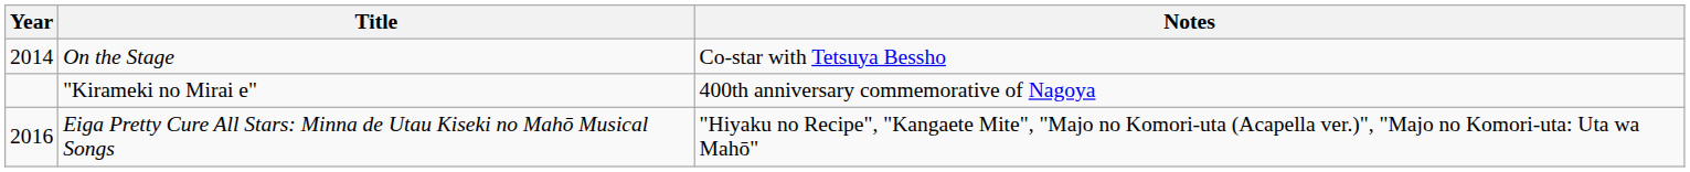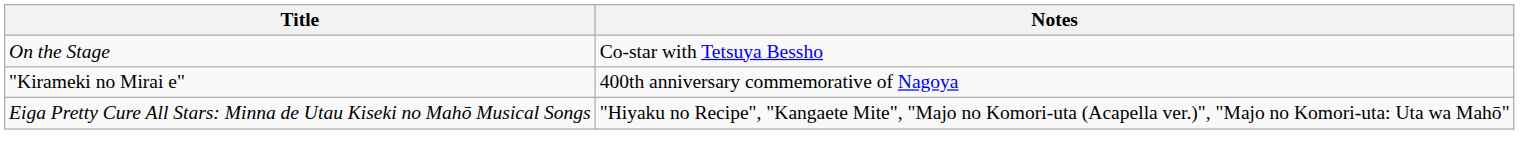- column: Year | 2014 | 2016
